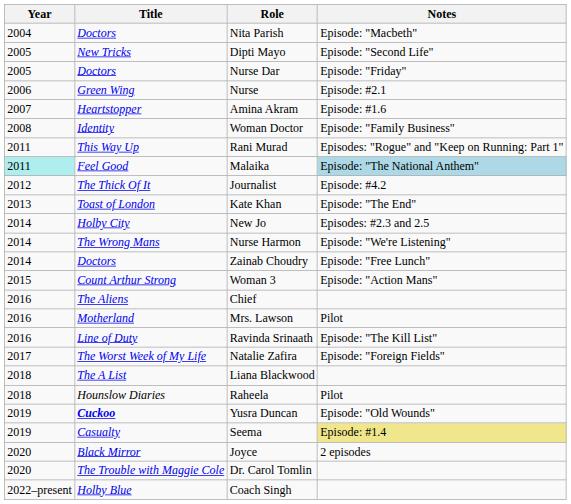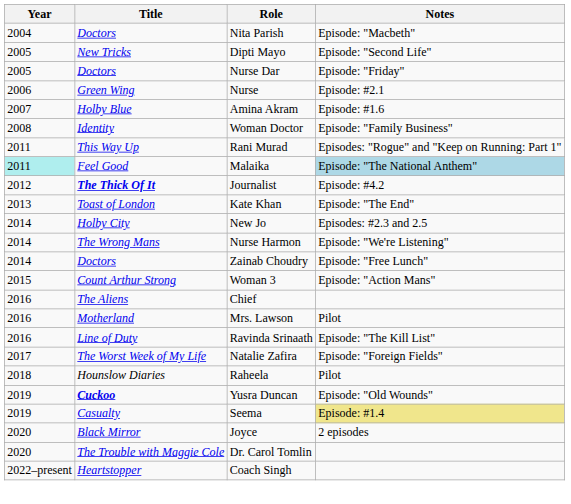Amina Akram | Title: Heartstopper -> Holby Blue
Journalist | Title: normal -> bold
- row: 2018 | The A List | Liana Blackwood
Coach Singh | Title: Holby Blue -> Heartstopper
